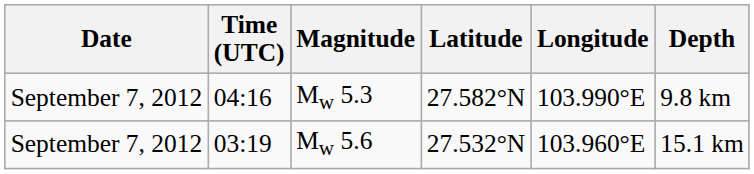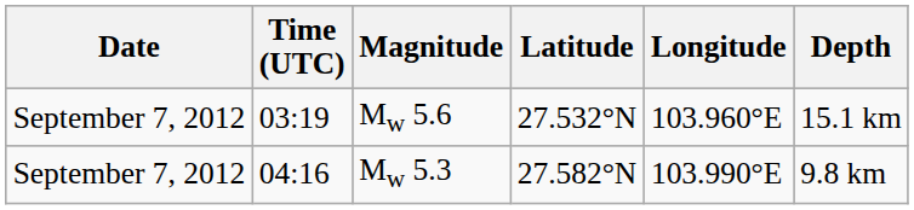rows swapped: Mw 5.6 <-> Mw 5.3
